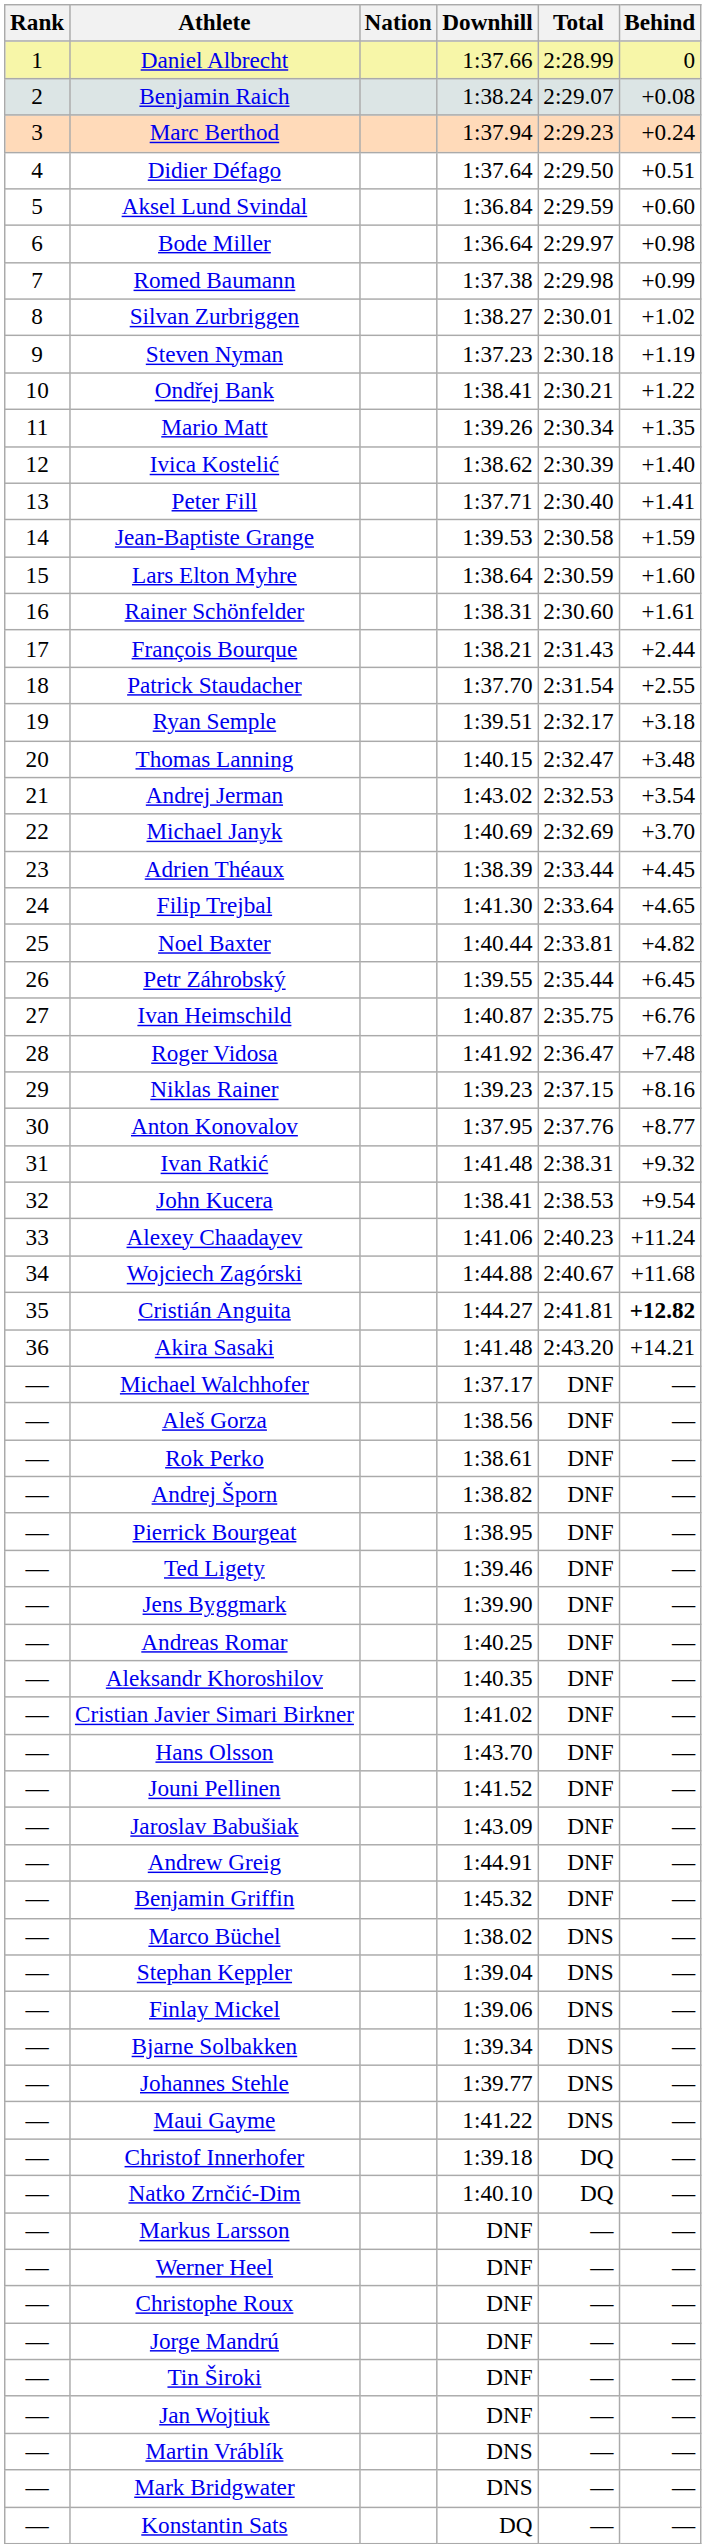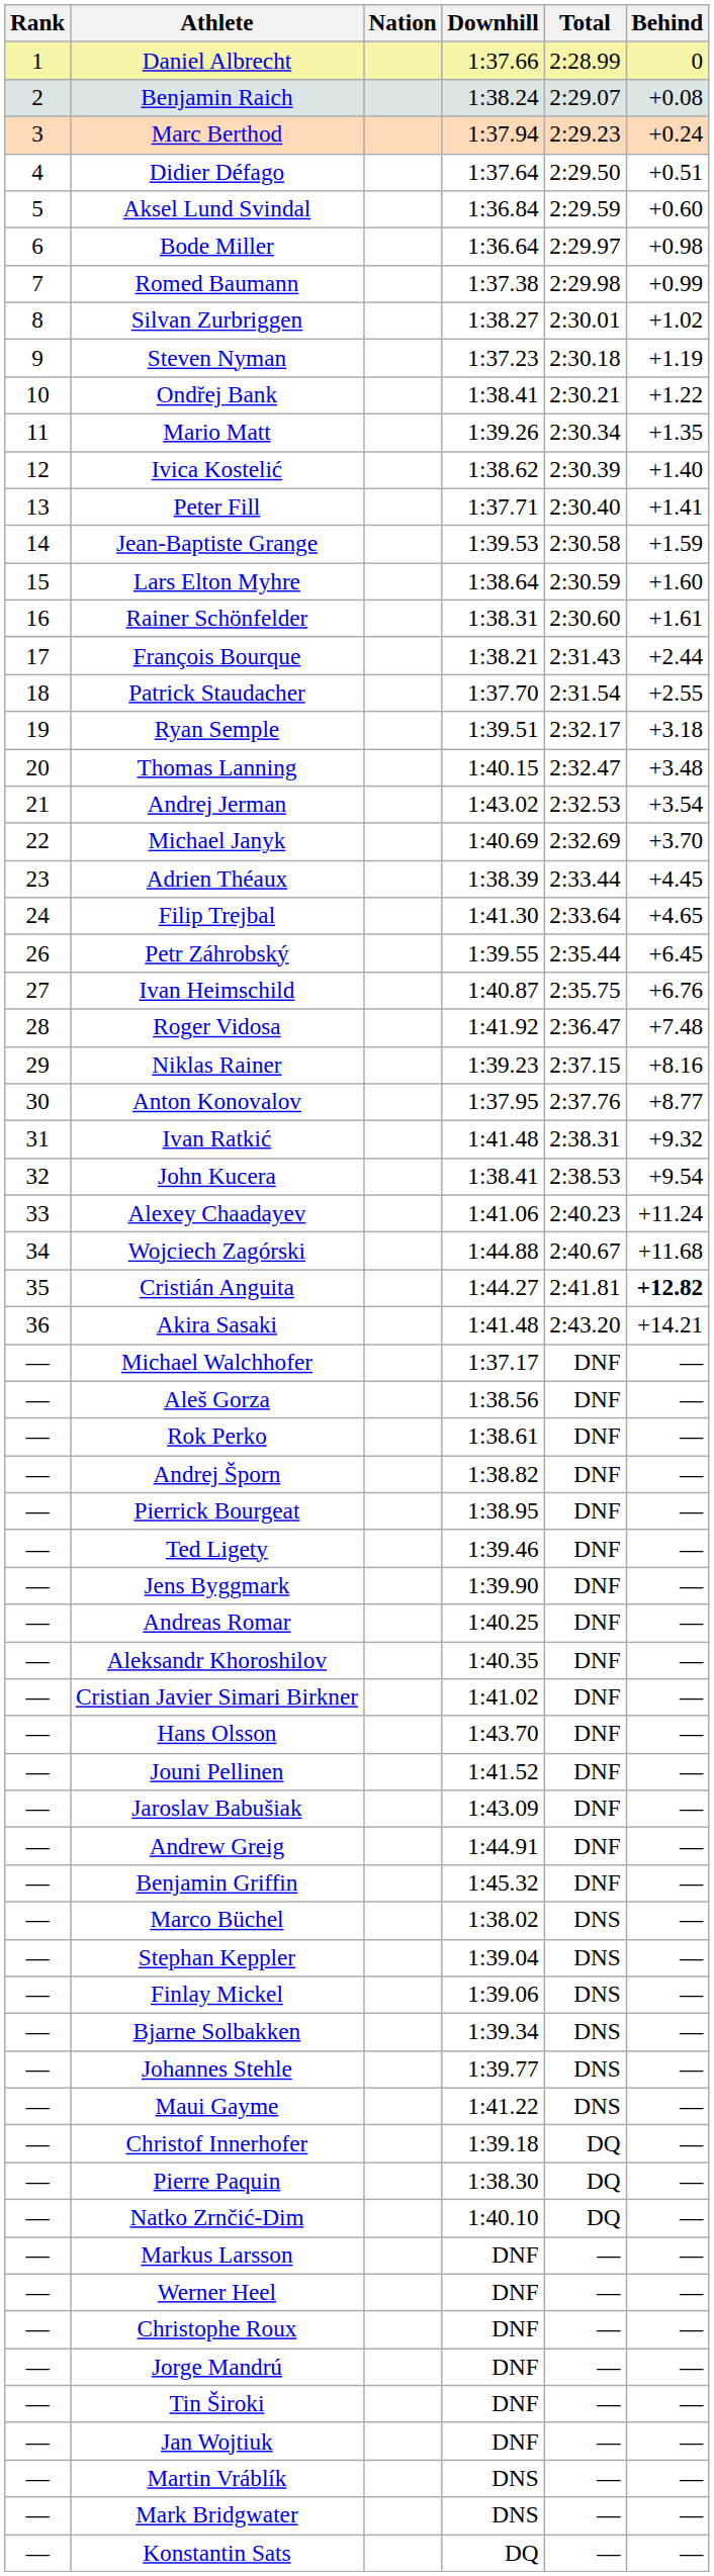- row: 25 | Noel Baxter | 1:40.44 | 2:33.81 | +4.82
+ row: — | Pierre Paquin | 1:38.30 | DQ | —
